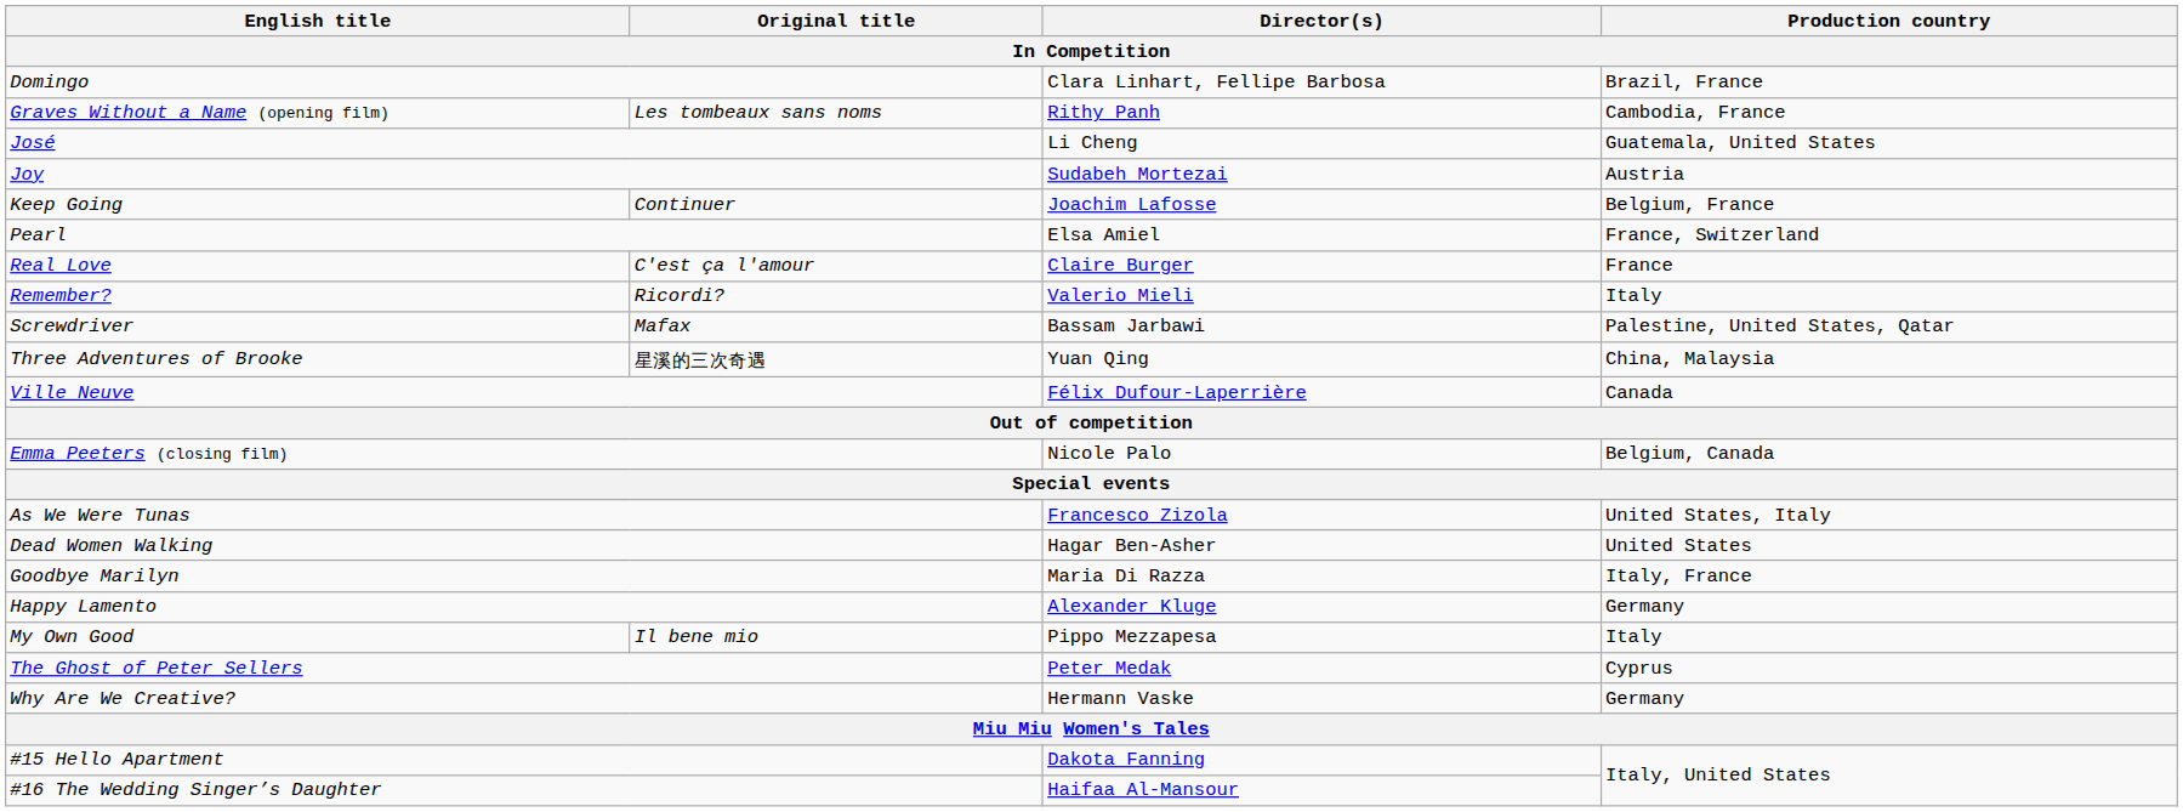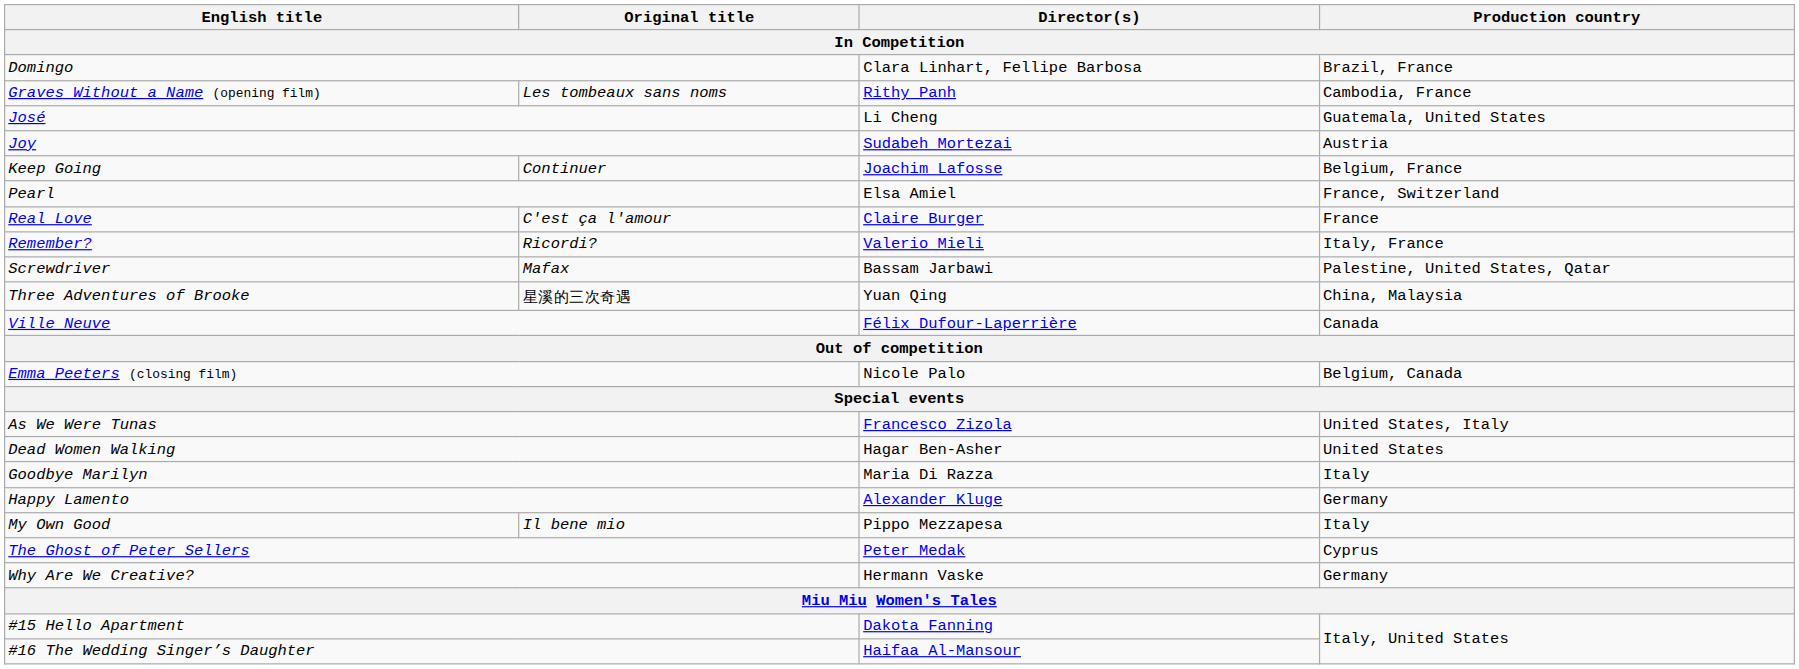Remember? | Production country: Italy -> Italy, France
Goodbye Marilyn | Production country: Italy, France -> Italy
